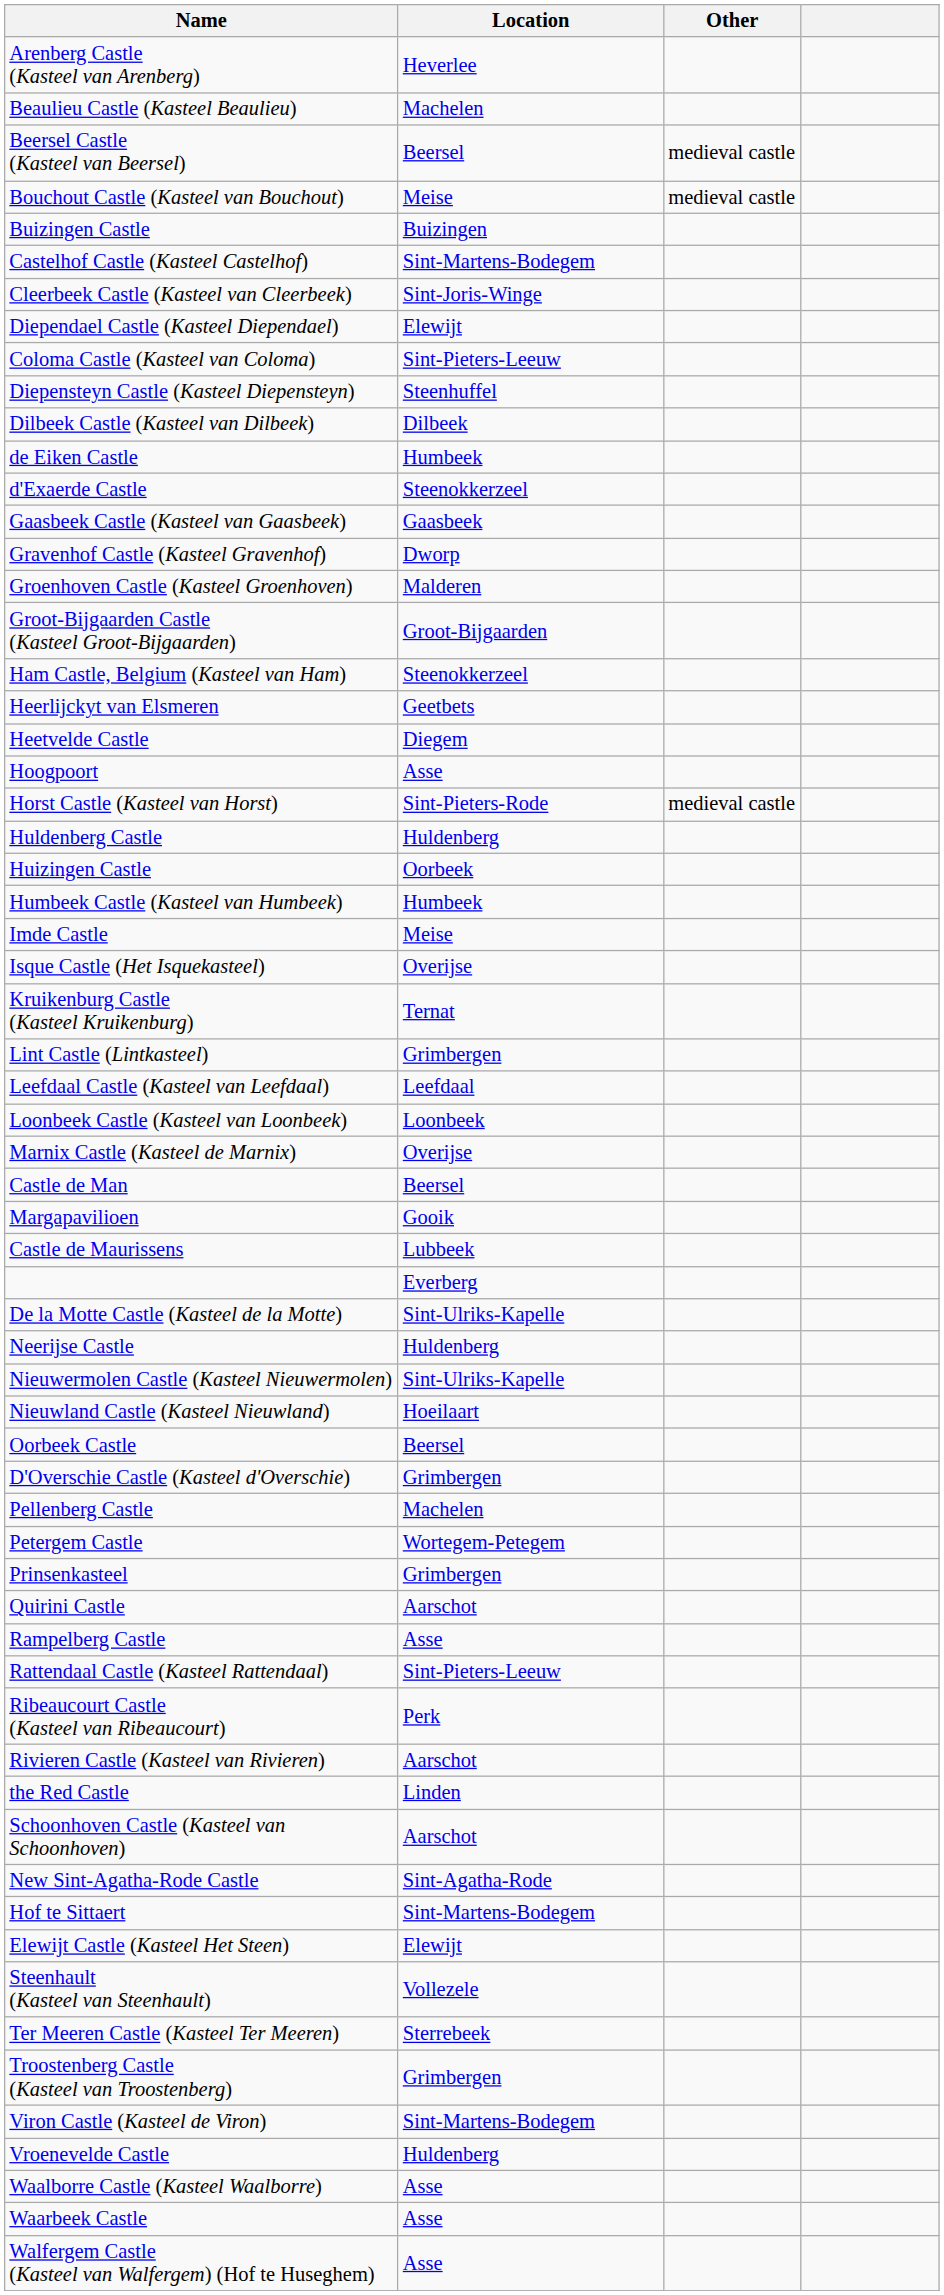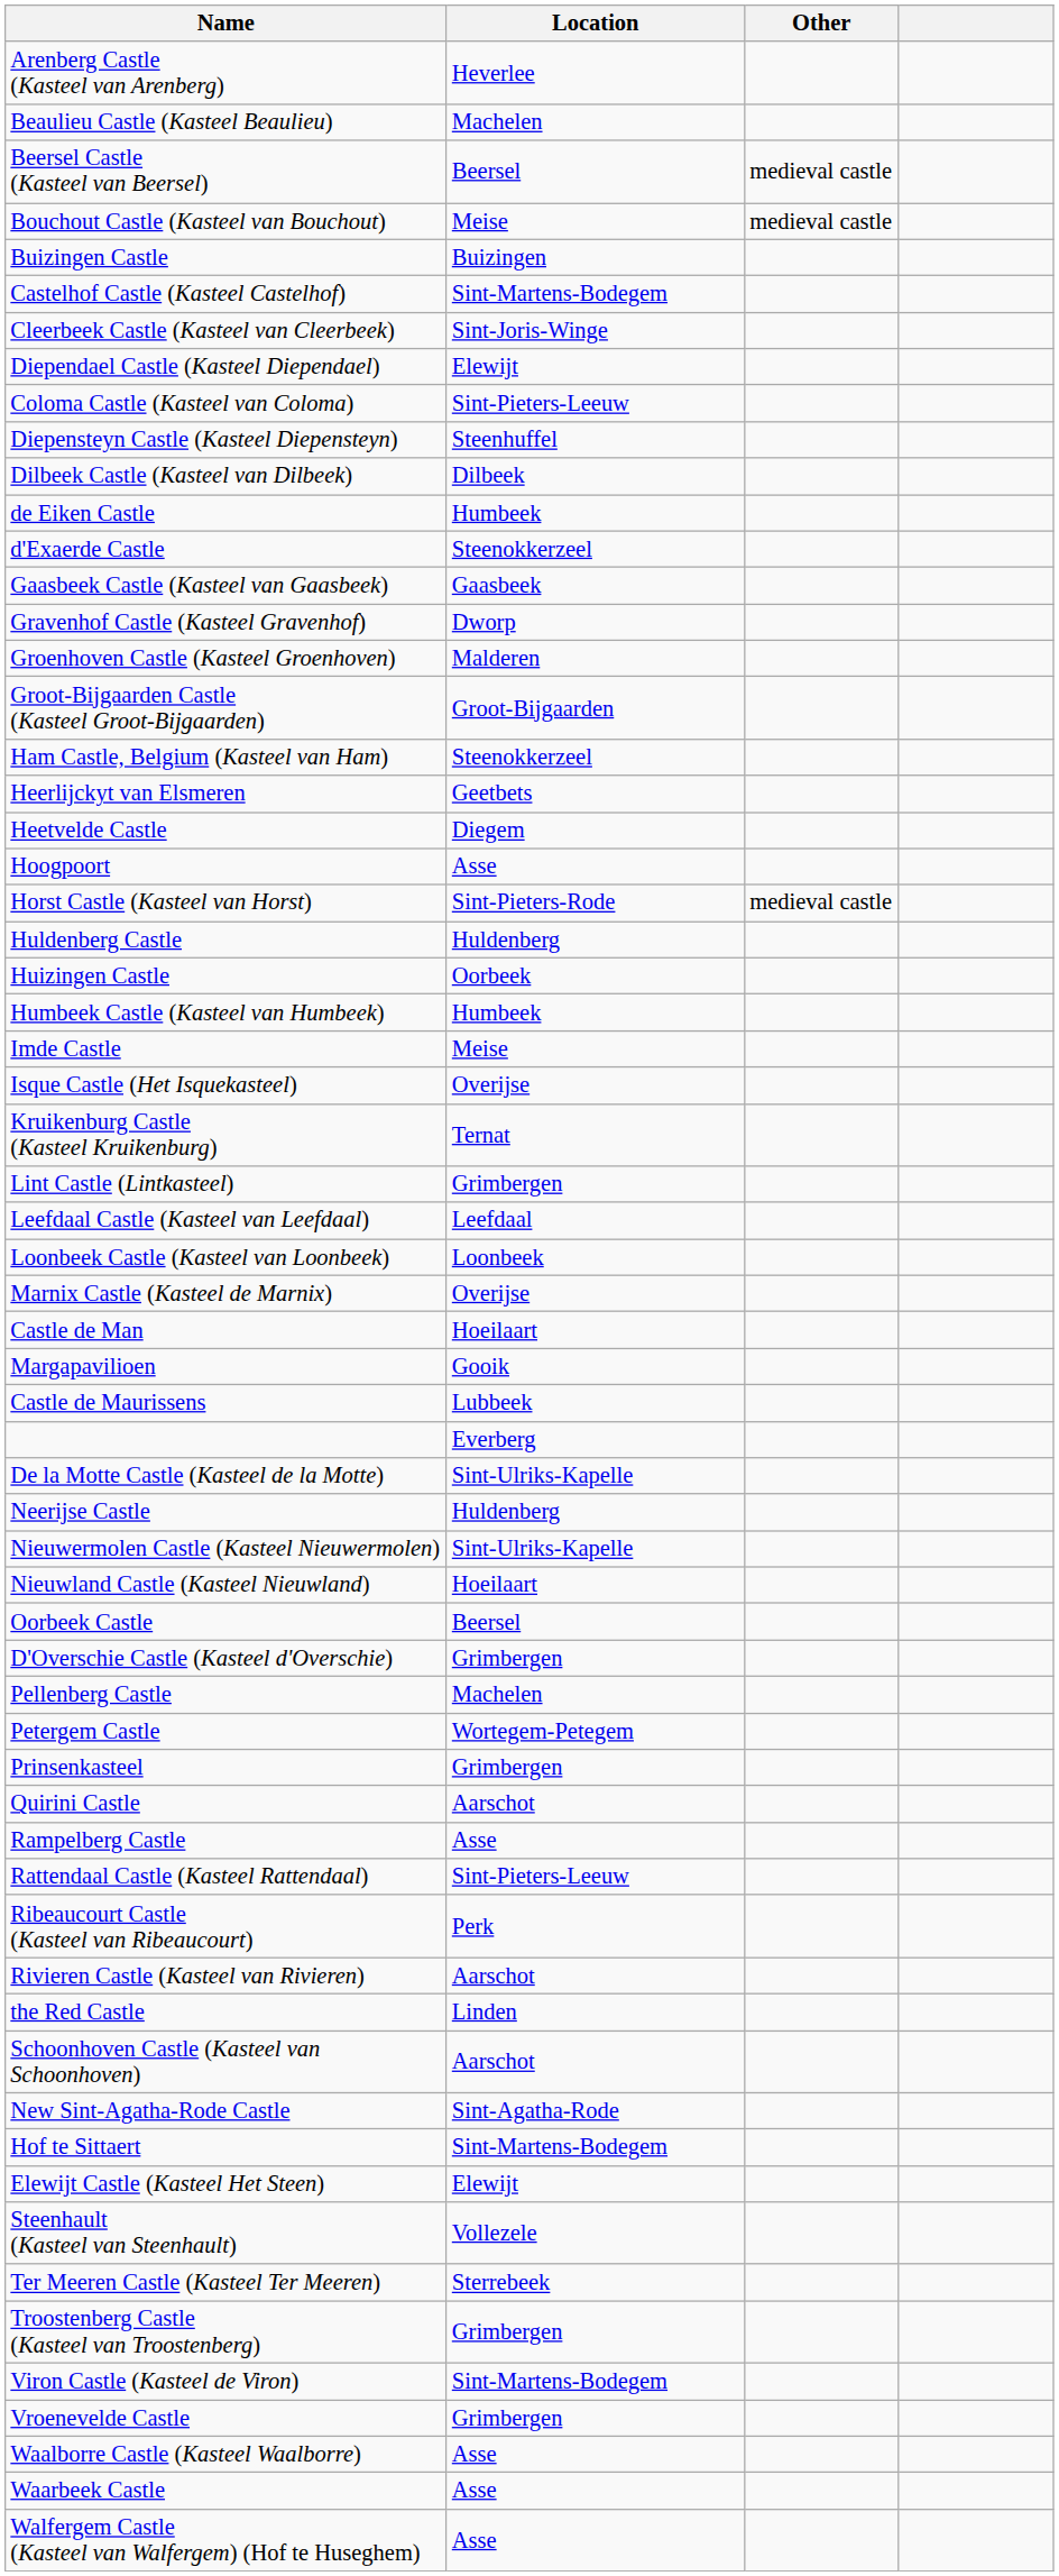Castle de Man | Location: Beersel -> Hoeilaart
Vroenevelde Castle | Location: Huldenberg -> Grimbergen
